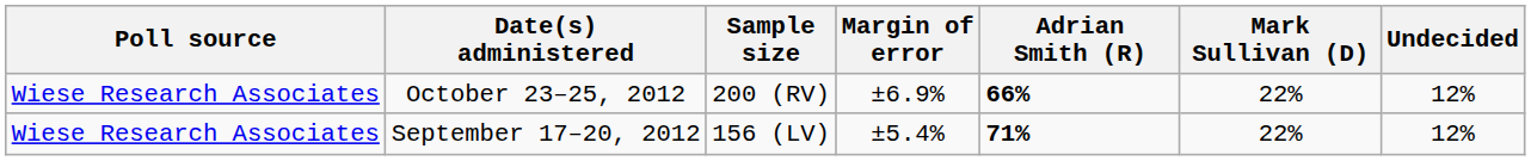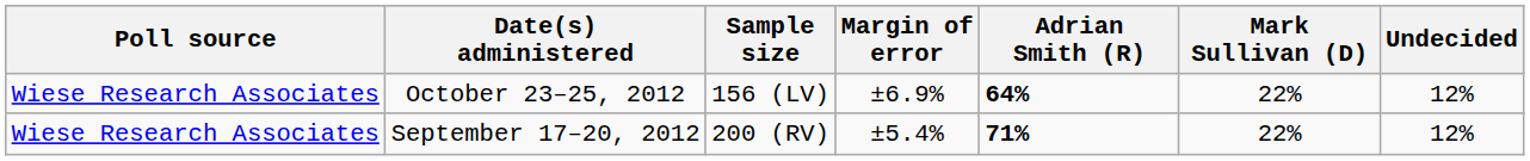October 23–25, 2012 | Sample size: 200 (RV) -> 156 (LV)
October 23–25, 2012 | Adrian Smith (R): 66% -> 64%
September 17–20, 2012 | Sample size: 156 (LV) -> 200 (RV)
